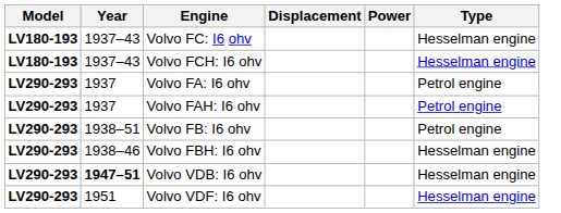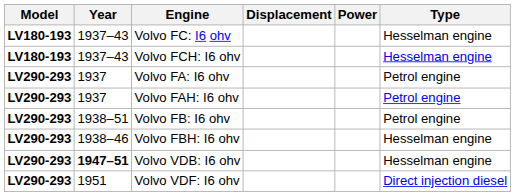Volvo VDF: I6 ohv | Type: Hesselman engine -> Direct injection diesel
